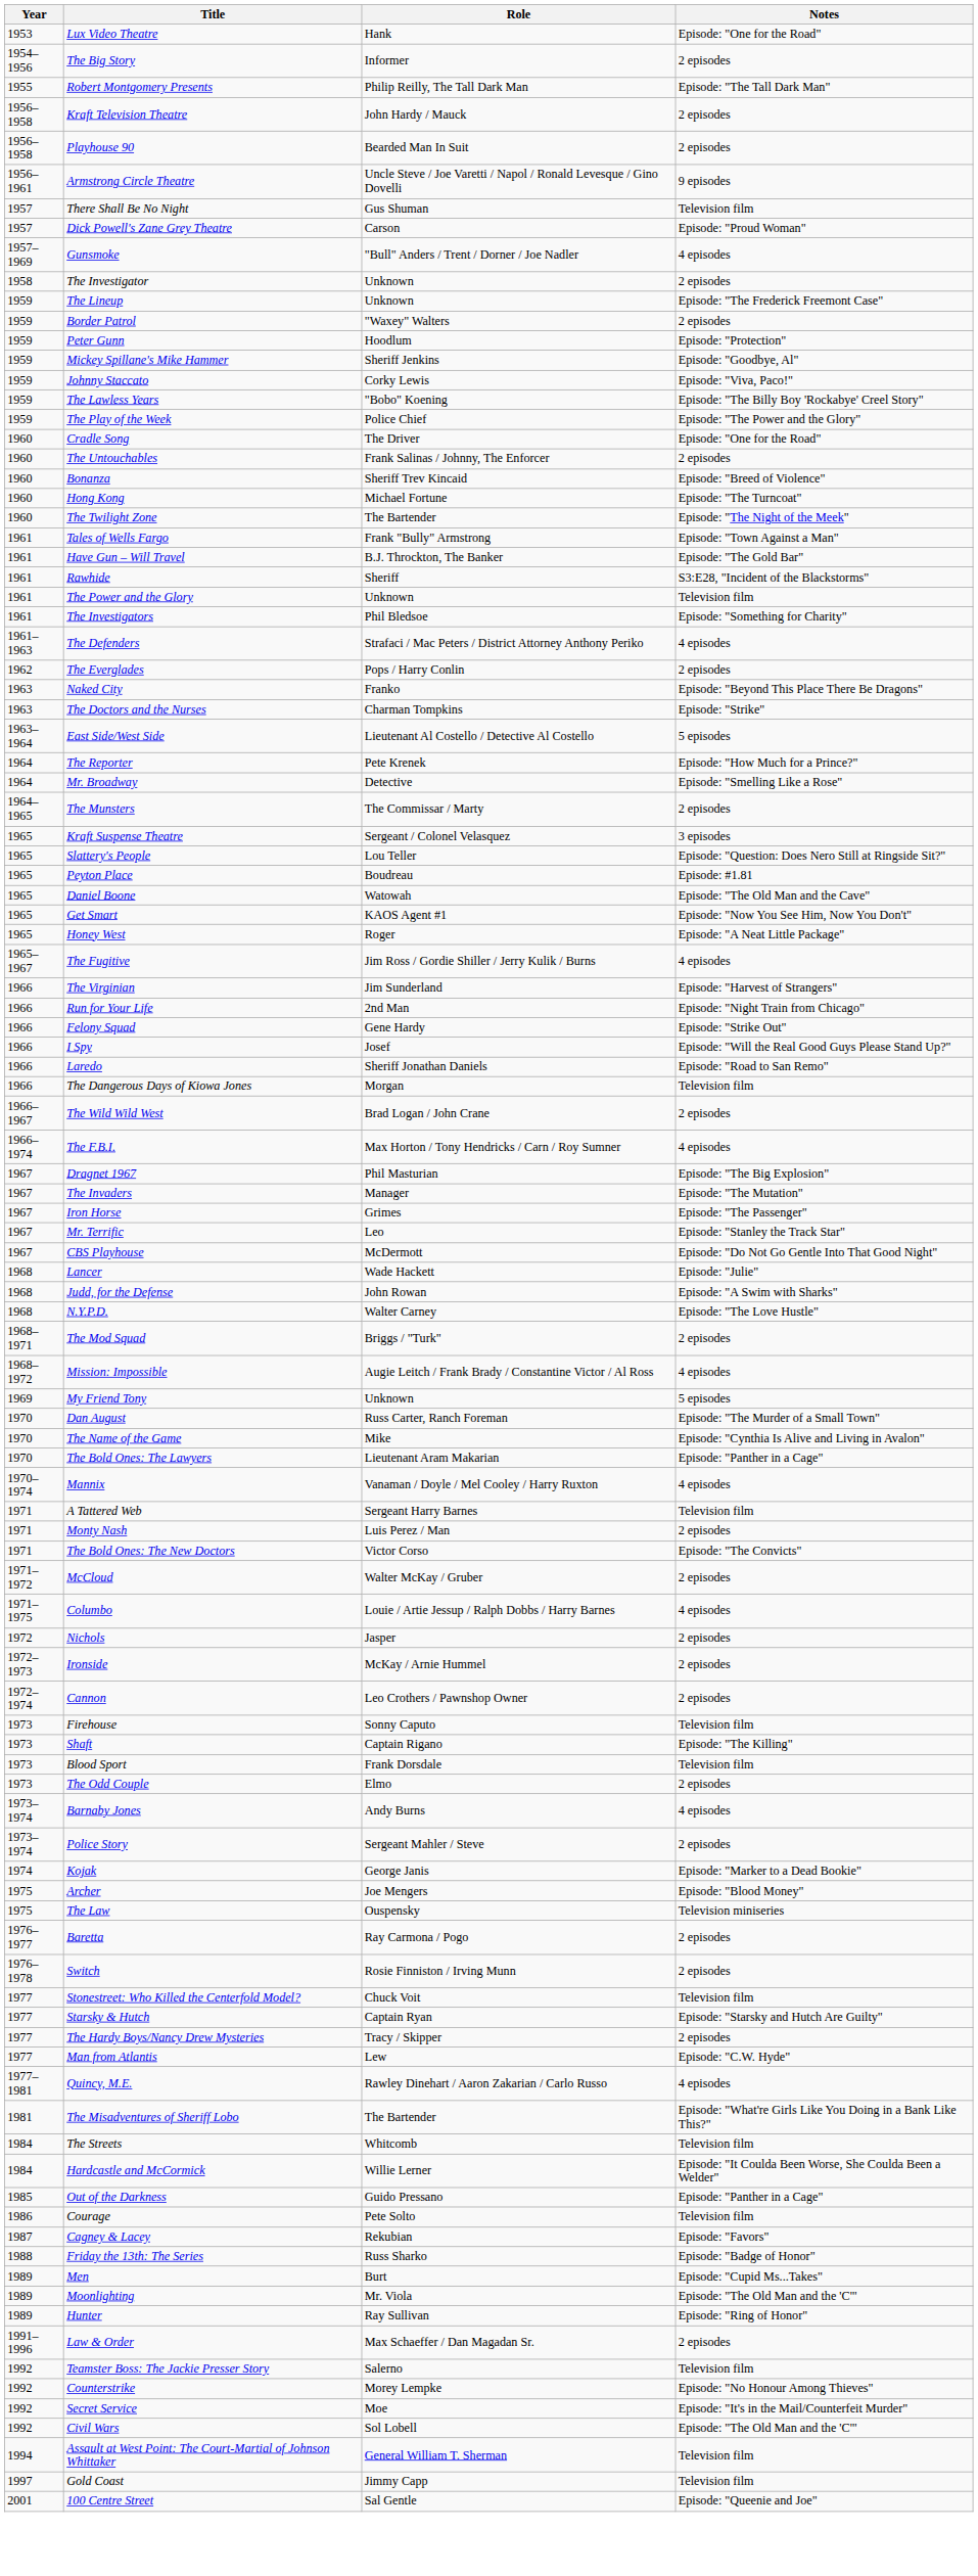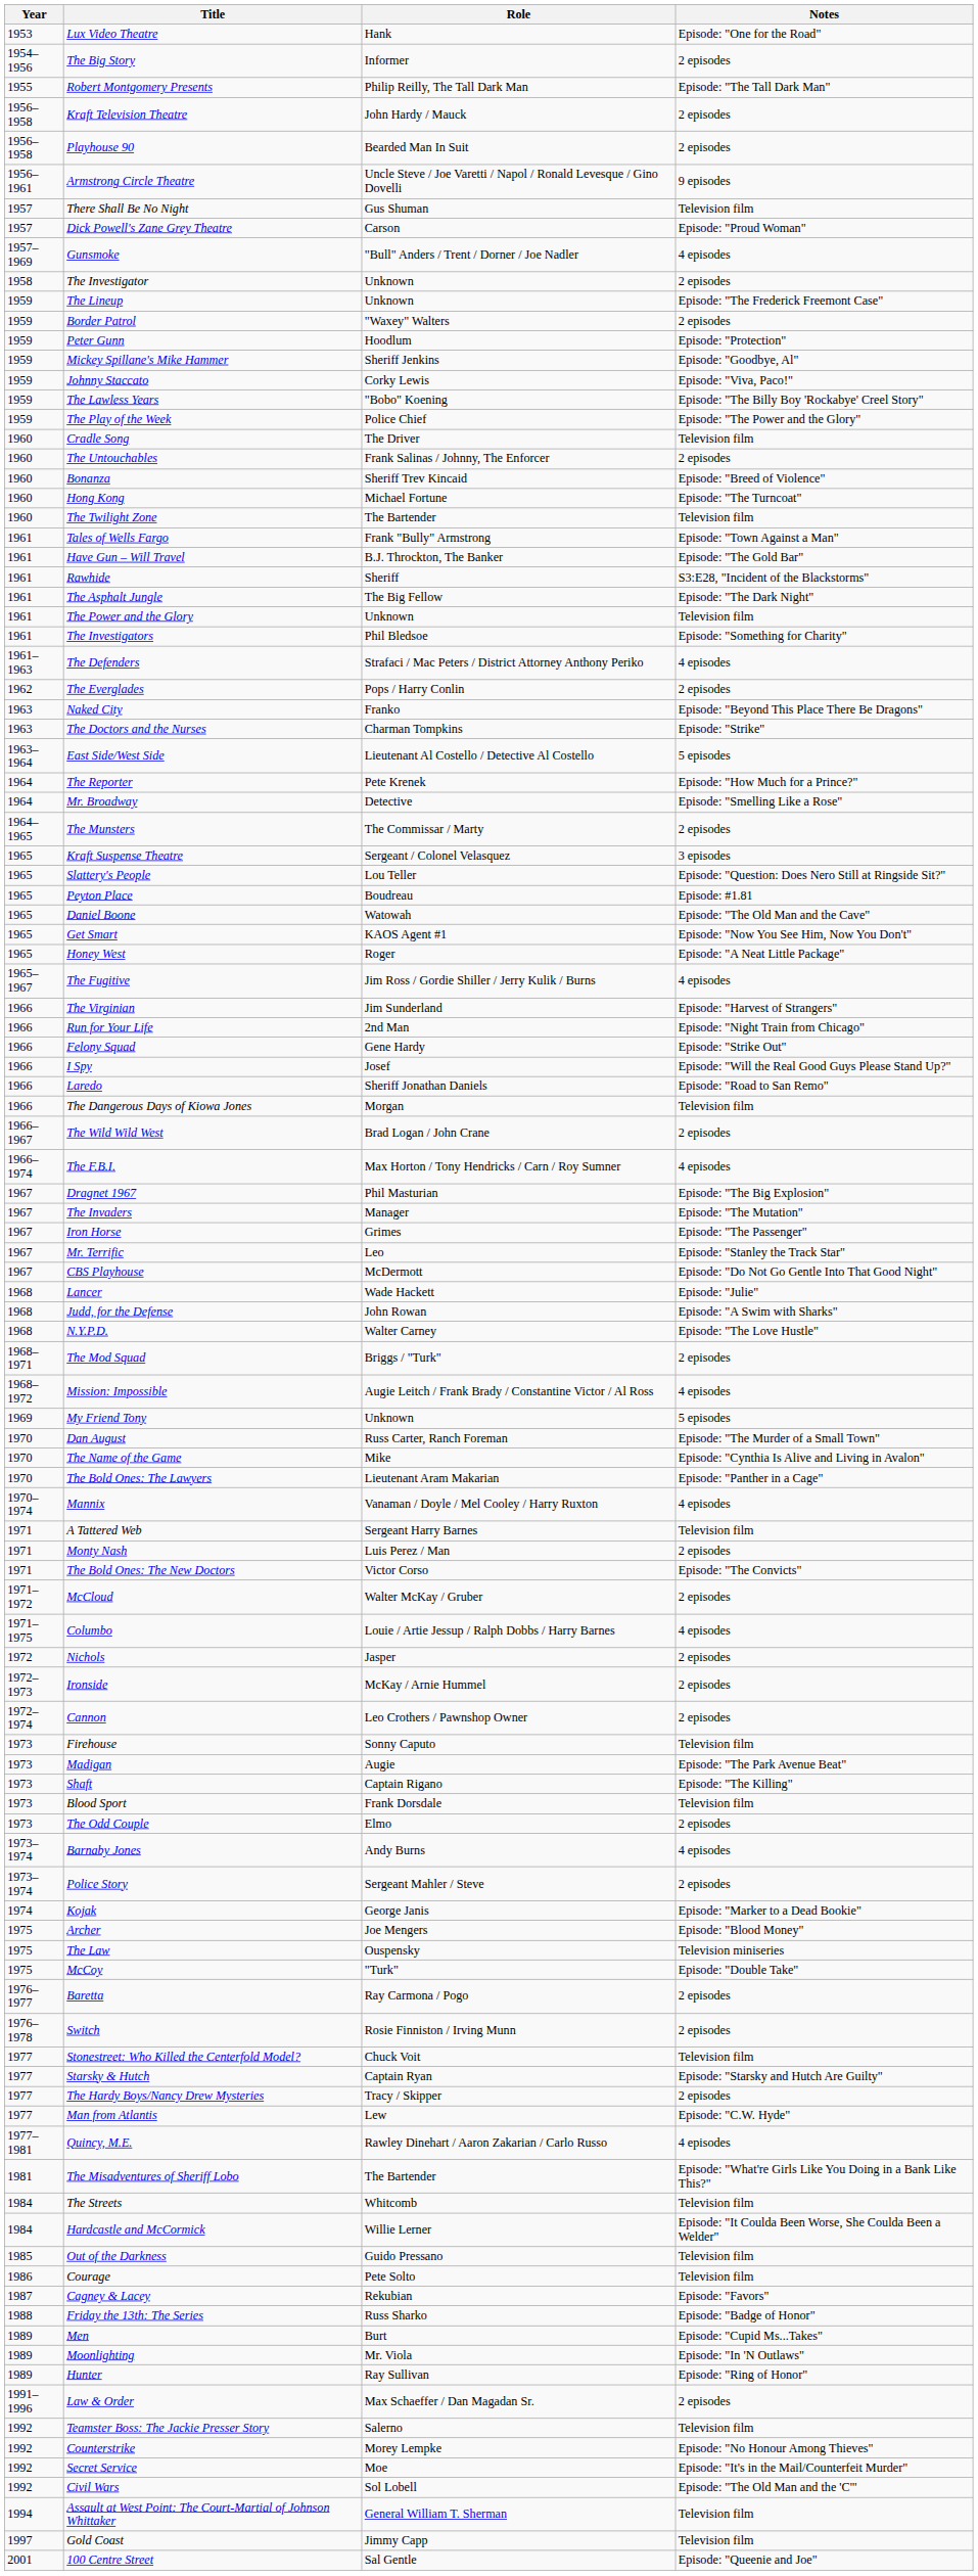Cradle Song | Notes: Episode: "One for the Road" -> Television film
The Twilight Zone | Notes: Episode: "The Night of the Meek" -> Television film
+ row: 1961 | The Asphalt Jungle | The Big Fellow | Episode: "The Dark Night"
+ row: 1973 | Madigan | Augie | Episode: "The Park Avenue Beat"
+ row: 1975 | McCoy | "Turk" | Episode: "Double Take"
Out of the Darkness | Notes: Episode: "Panther in a Cage" -> Television film
Moonlighting | Notes: Episode: "The Old Man and the 'C'" -> Episode: "In 'N Outlaws"
